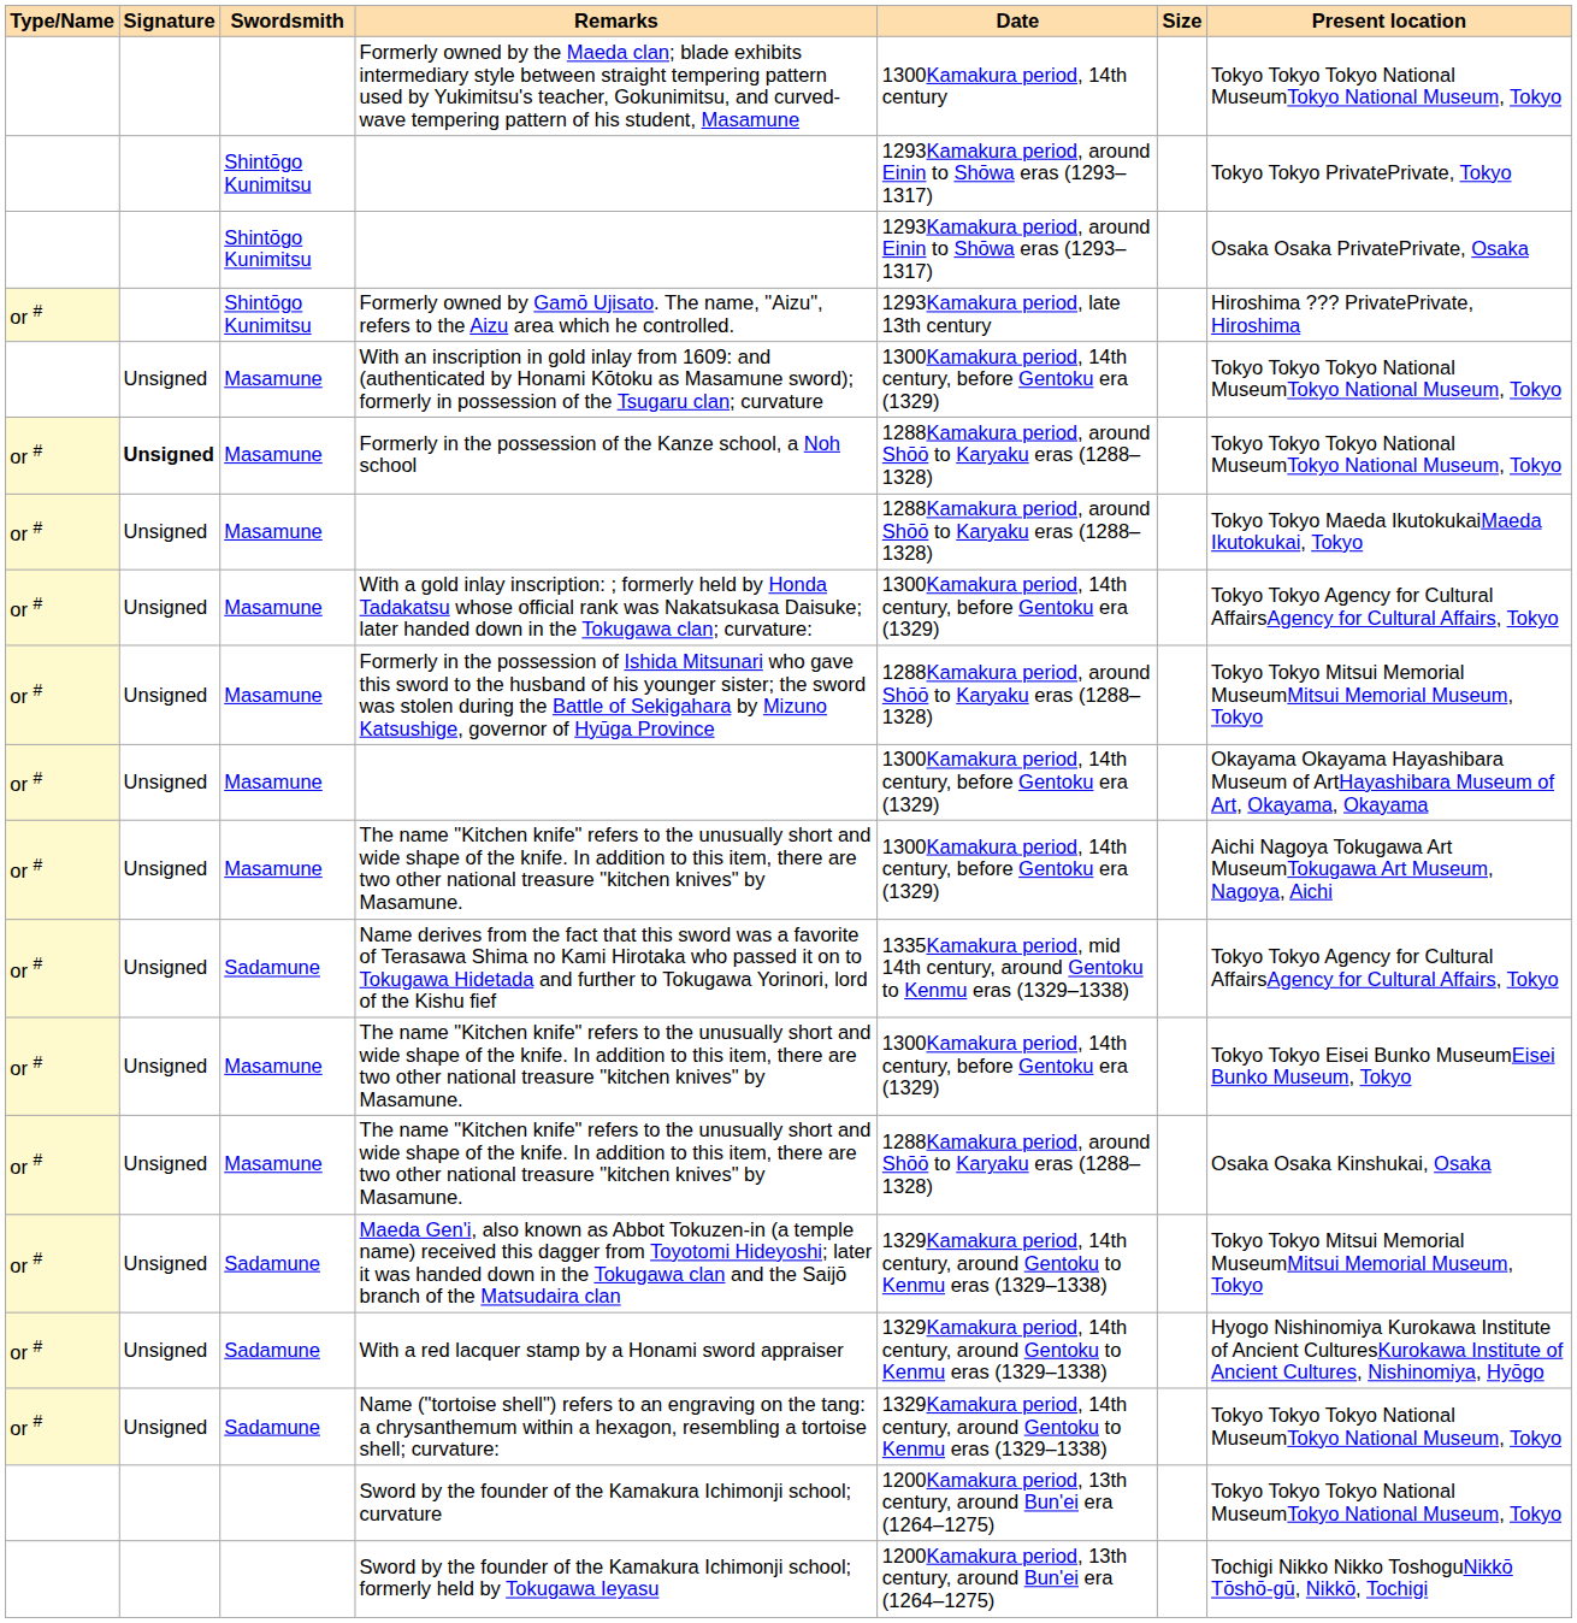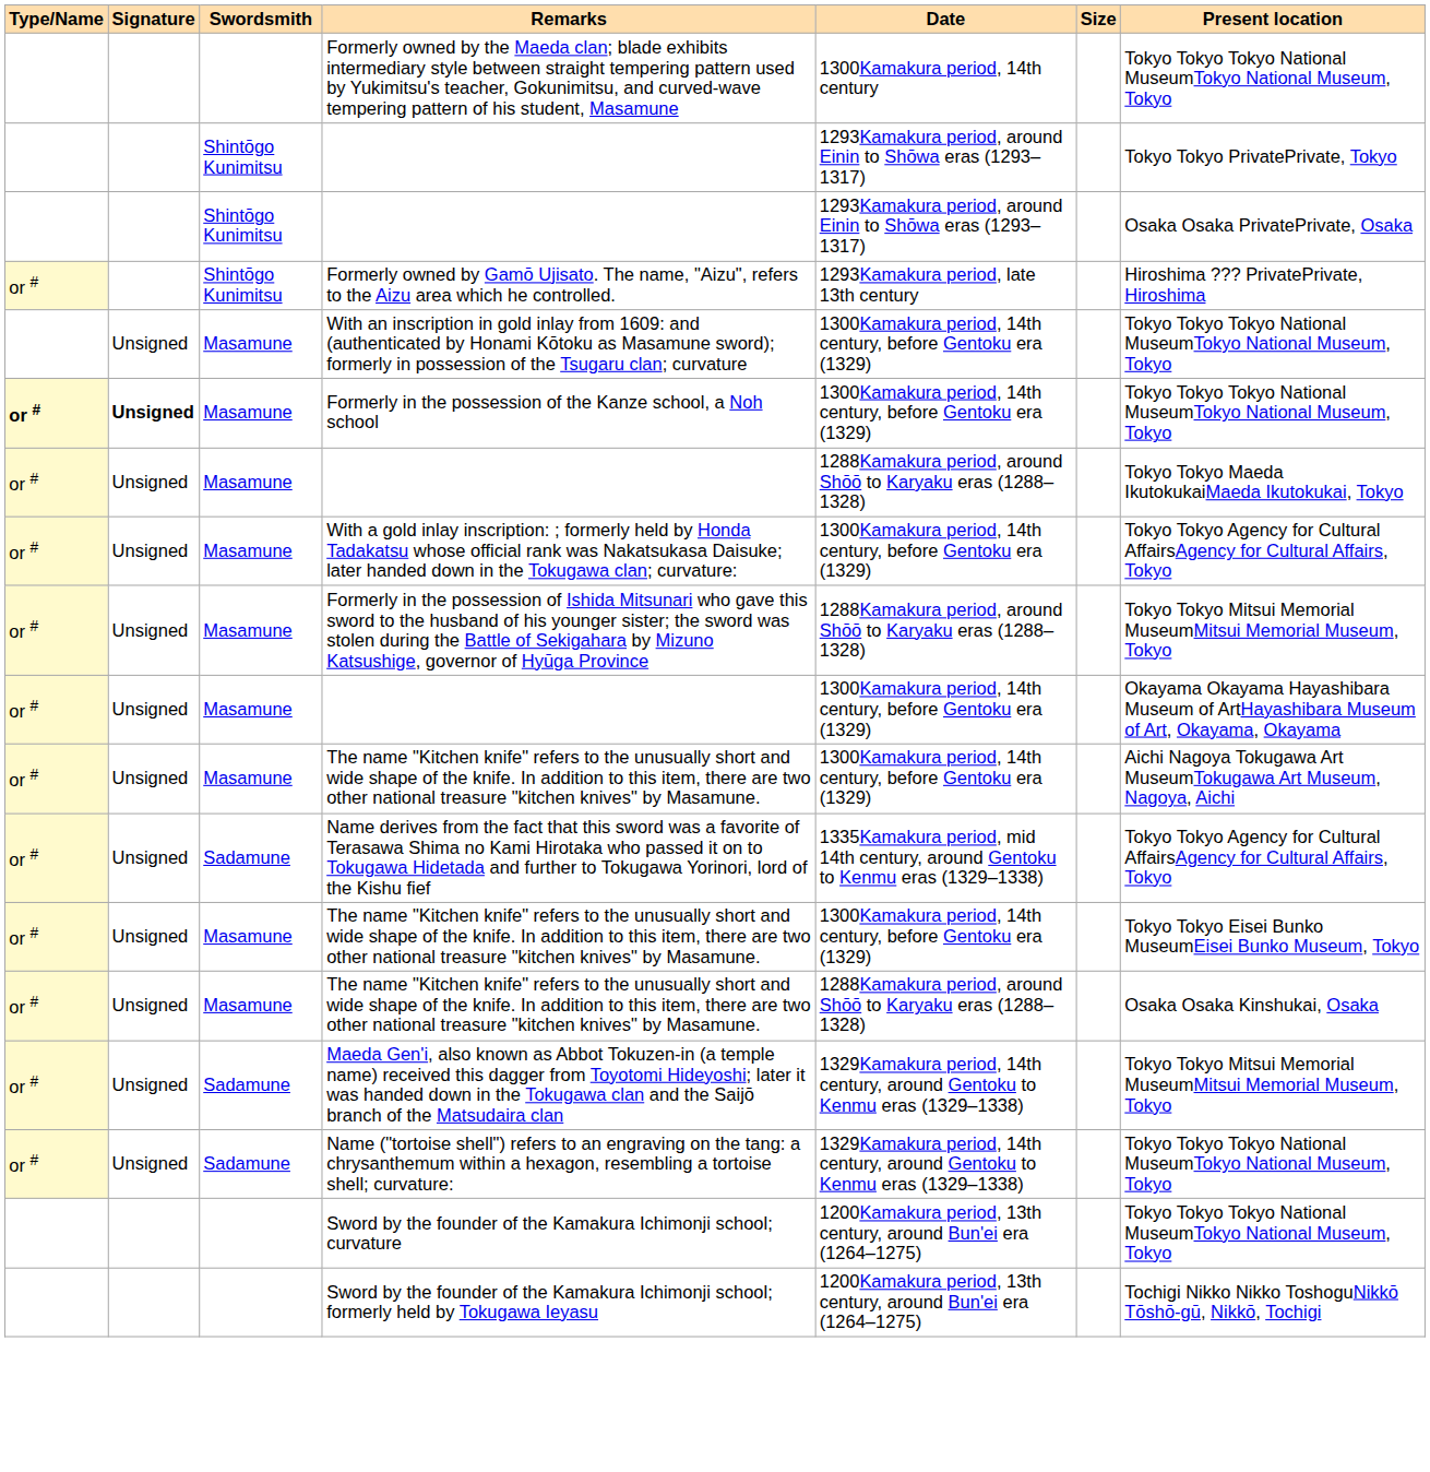Formerly in the possession of the Kanze school, a Noh school | Type/Name: normal -> bold
Formerly in the possession of the Kanze school, a Noh school | Date: 1288Kamakura period, around Shōō to Karyaku eras (1288–1328) -> 1300Kamakura period, 14th century, before Gentoku era (1329)
- row: or # | Unsigned | Sadamune | With a red lacquer stamp by a Honami sword appraiser | 1329Kamakura period, 14th century, around Gentoku to Kenmu eras (1329–1338) | Hyogo Nishinomiya Kurokawa Institute of Ancient CulturesKurokawa Institute of Ancient Cultures, Nishinomiya, Hyōgo
